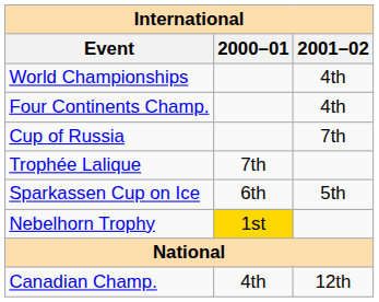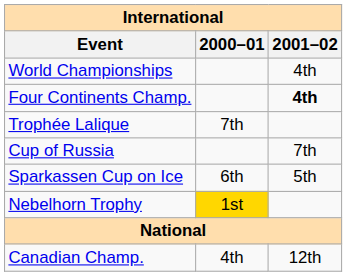Four Continents Champ. | 2001–02: normal -> bold
rows swapped: Cup of Russia <-> Trophée Lalique
